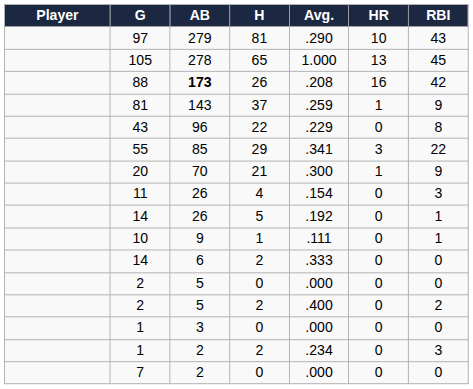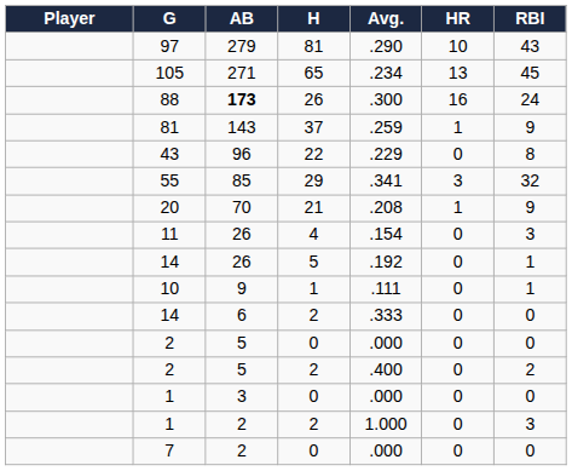105 | AB: 278 -> 271
105 | Avg.: 1.000 -> .234
88 | Avg.: .208 -> .300
88 | RBI: 42 -> 24
55 | RBI: 22 -> 32
20 | Avg.: .300 -> .208
1 / 2 | Avg.: .234 -> 1.000
